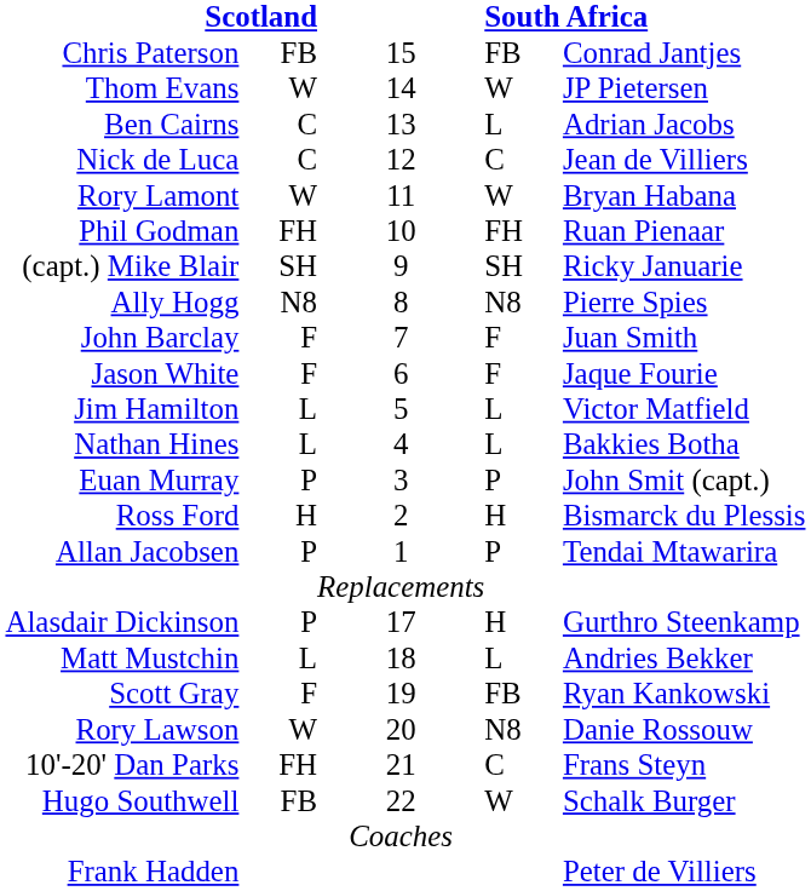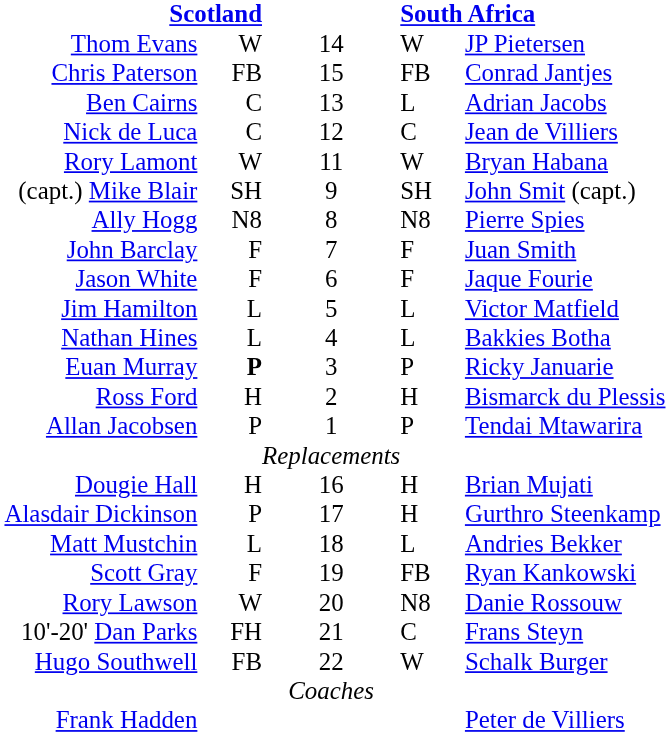rows swapped: Chris Paterson <-> Thom Evans
- row: Phil Godman | FH | 10 | FH | Ruan Pienaar
(capt.) Mike Blair | column 5: Ricky Januarie -> John Smit (capt.)
Euan Murray | column 2: normal -> bold
Euan Murray | column 5: John Smit (capt.) -> Ricky Januarie
+ row: Dougie Hall | H | 16 | H | Brian Mujati
